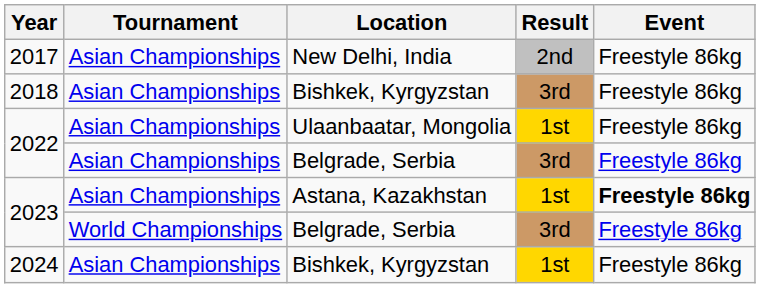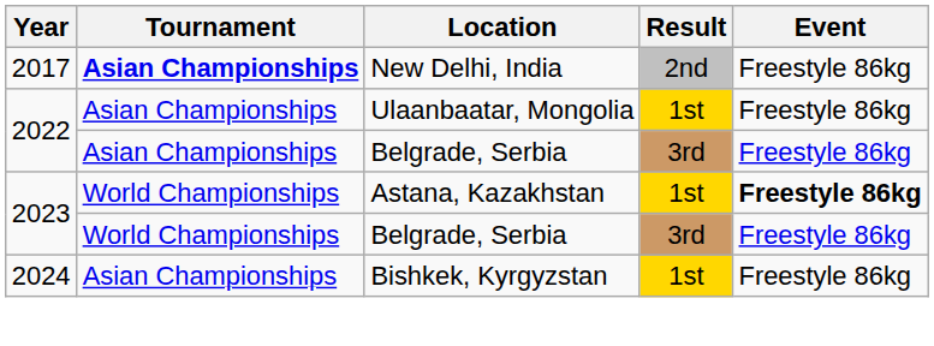2017 | Tournament: normal -> bold
- row: 2018 | Asian Championships | Bishkek, Kyrgyzstan | 3rd | Freestyle 86kg
2023 / Astana, Kazakhstan | Tournament: Asian Championships -> World Championships
